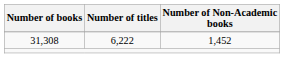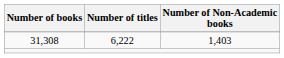31,308 | Number of Non-Academic books: 1,452 -> 1,403
